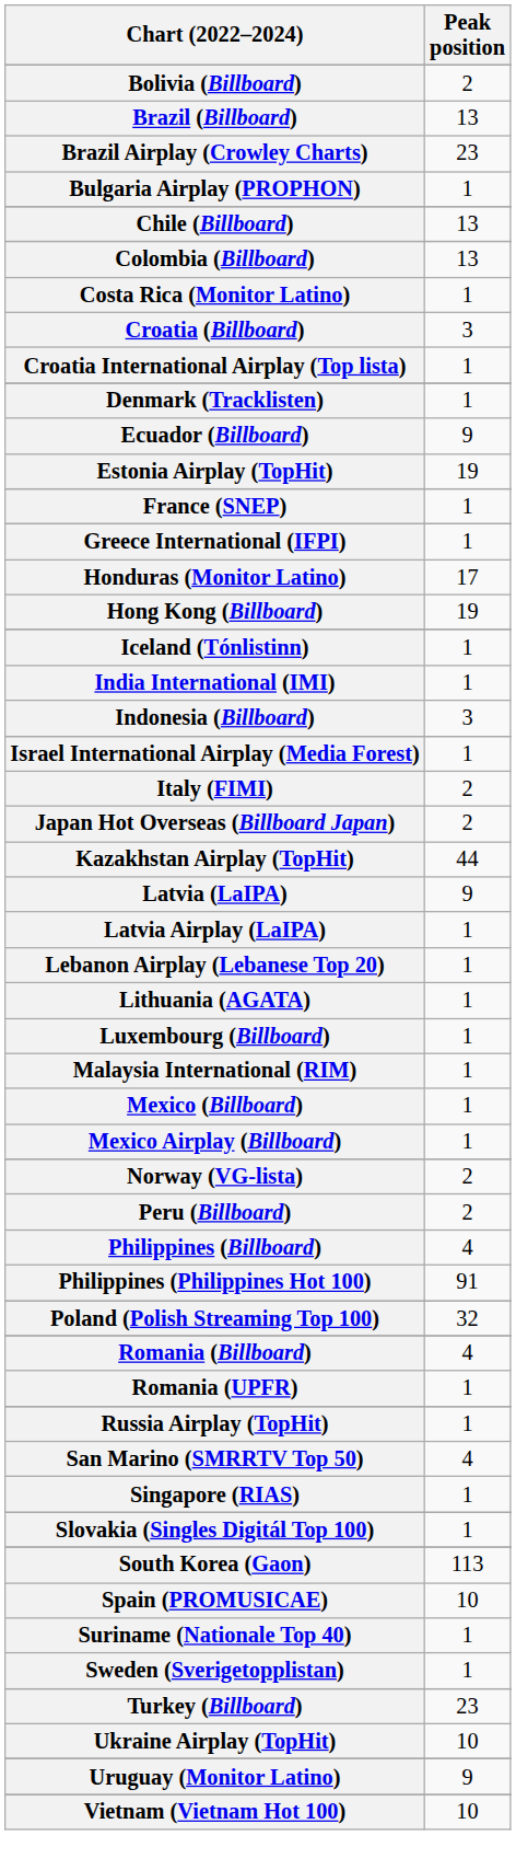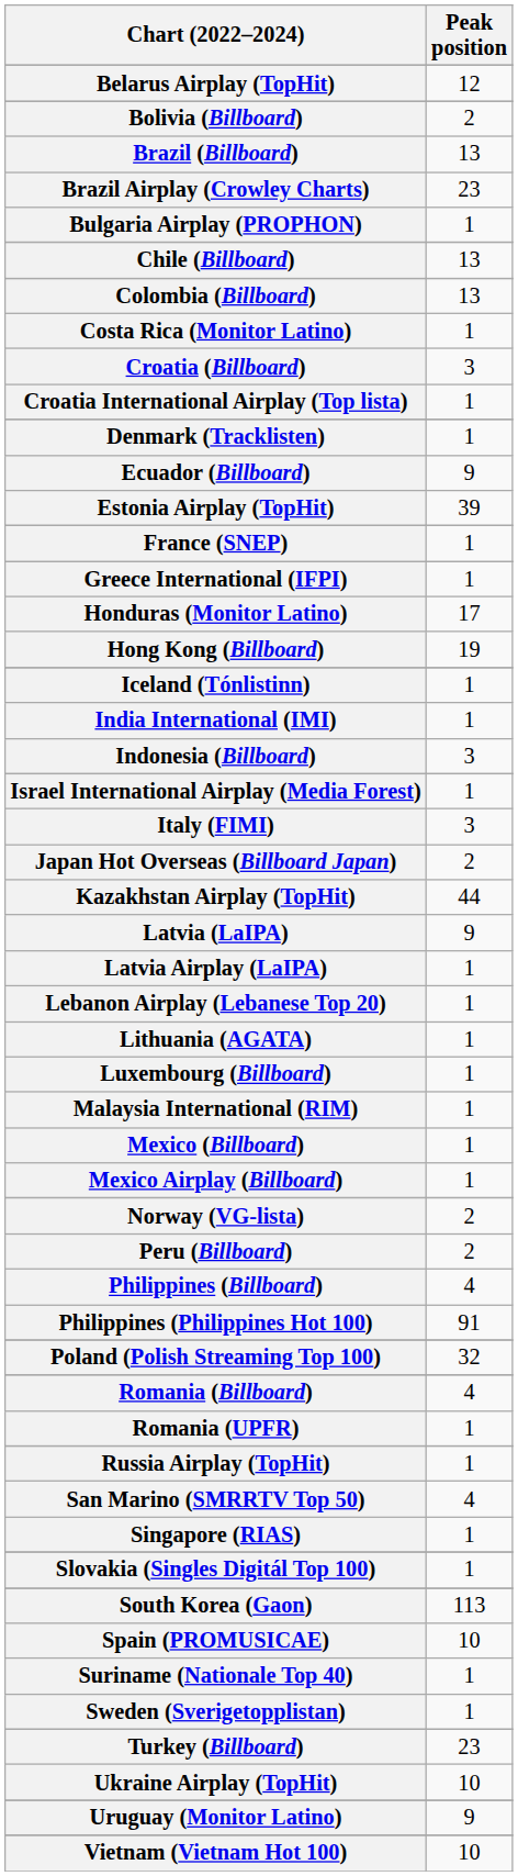+ row: Belarus Airplay (TopHit) | 12
Estonia Airplay (TopHit) | Peak position: 19 -> 39
Italy (FIMI) | Peak position: 2 -> 3
